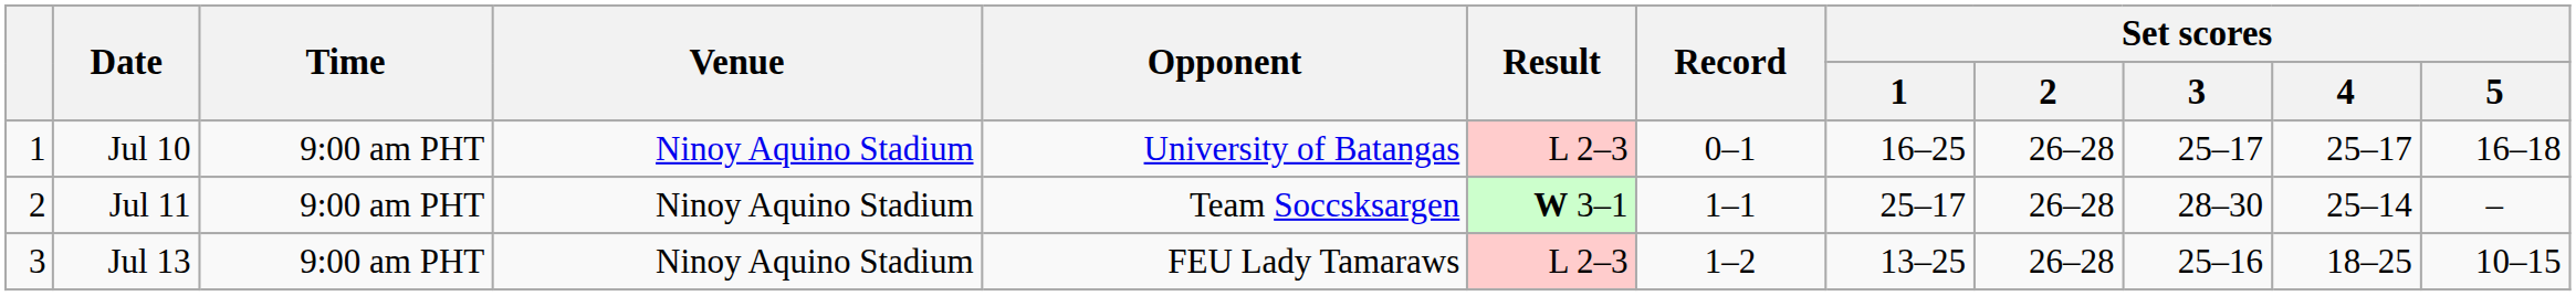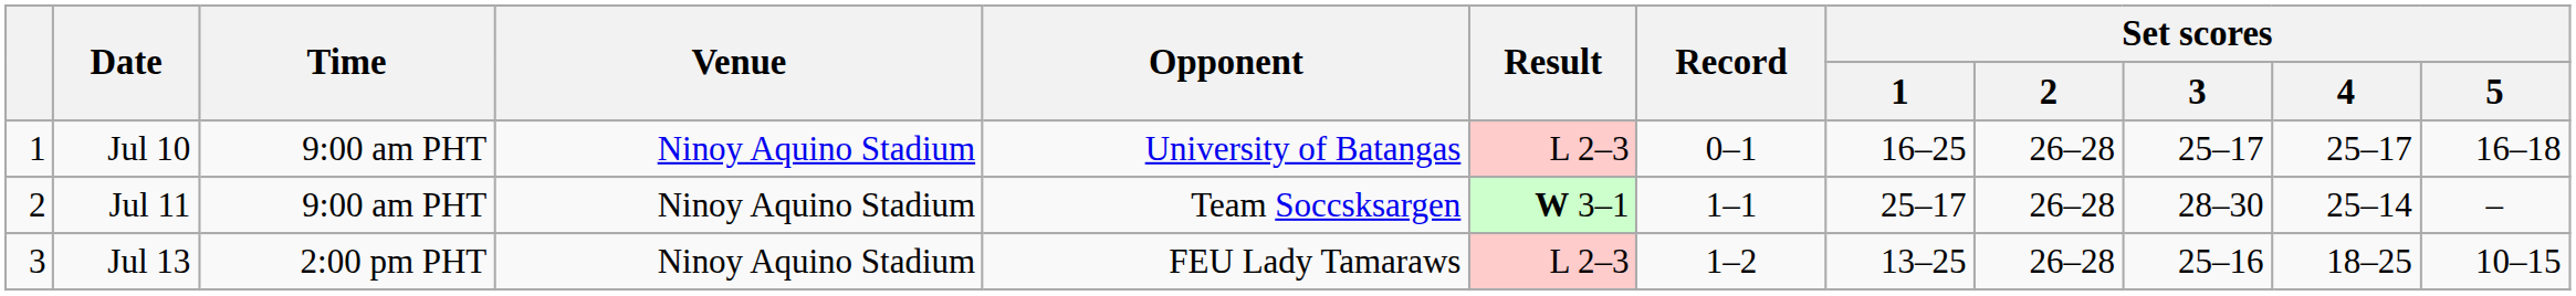Jul 13 | Time: 9:00 am PHT -> 2:00 pm PHT
